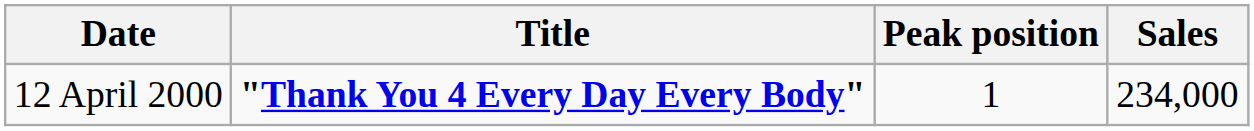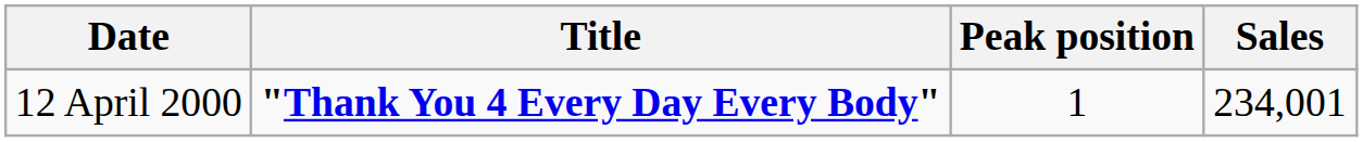12 April 2000 | Sales: 234,000 -> 234,001
